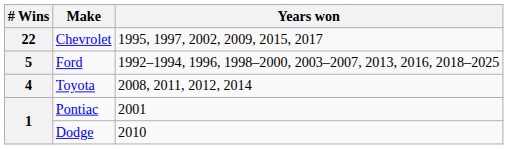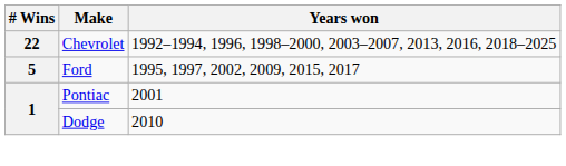Chevrolet | Years won: 1995, 1997, 2002, 2009, 2015, 2017 -> 1992–1994, 1996, 1998–2000, 2003–2007, 2013, 2016, 2018–2025
Ford | Years won: 1992–1994, 1996, 1998–2000, 2003–2007, 2013, 2016, 2018–2025 -> 1995, 1997, 2002, 2009, 2015, 2017
- row: 4 | Toyota | 2008, 2011, 2012, 2014
